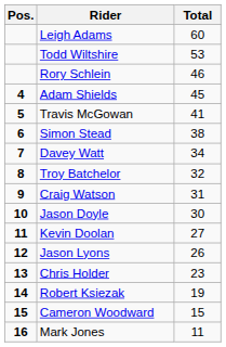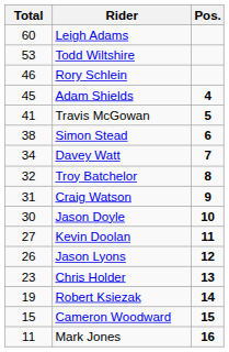columns swapped: Pos. <-> Total
